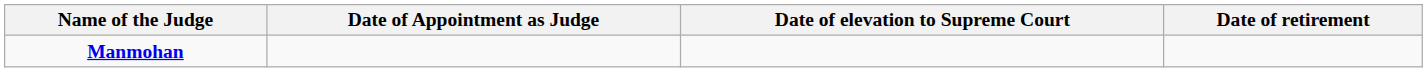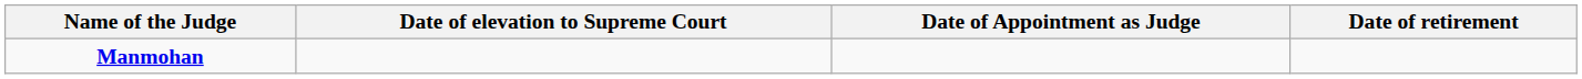columns swapped: Date of Appointment as Judge <-> Date of elevation to Supreme Court
